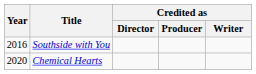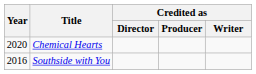rows swapped: Southside with You <-> Chemical Hearts
